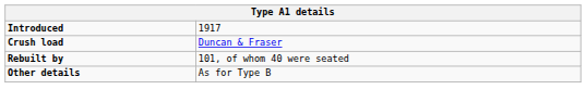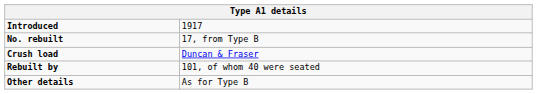+ row: No. rebuilt | 17, from Type B
